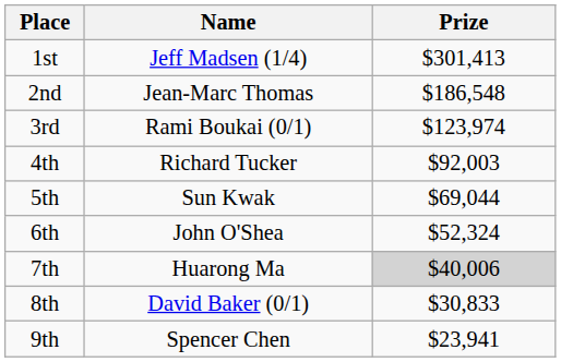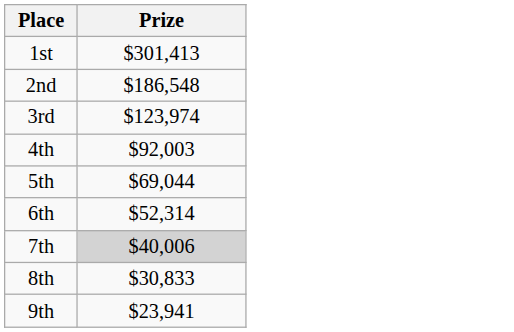- column: Name | Jeff Madsen (1/4) | Jean-Marc Thomas | Rami Boukai (0/1) | Richard Tucker | Sun Kwak | John O'Shea | Huarong Ma | David Baker (0/1) | Spencer Chen
6th | Prize: $52,324 -> $52,314
